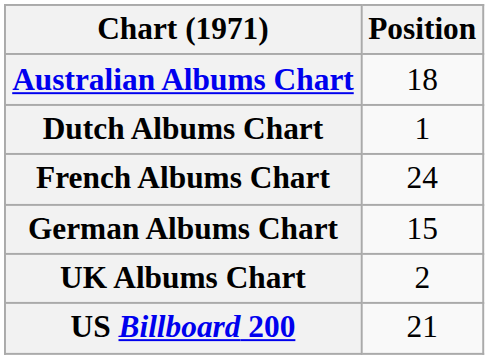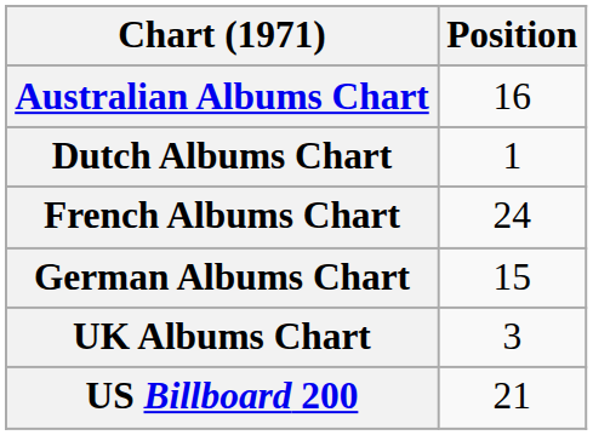Australian Albums Chart | Position: 18 -> 16
UK Albums Chart | Position: 2 -> 3
